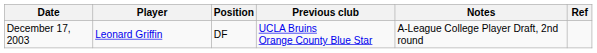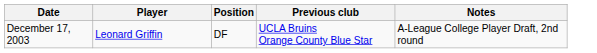- column: Ref
